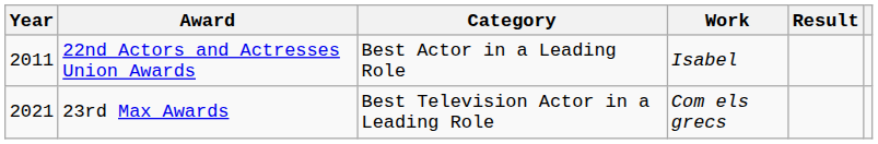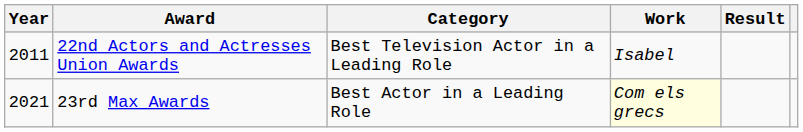22nd Actors and Actresses Union Awards | Category: Best Actor in a Leading Role -> Best Television Actor in a Leading Role
23rd Max Awards | Category: Best Television Actor in a Leading Role -> Best Actor in a Leading Role
23rd Max Awards | Work: no background -> lightyellow background
